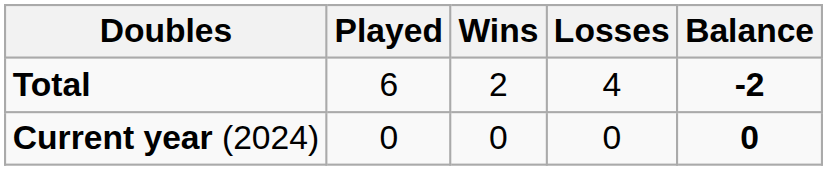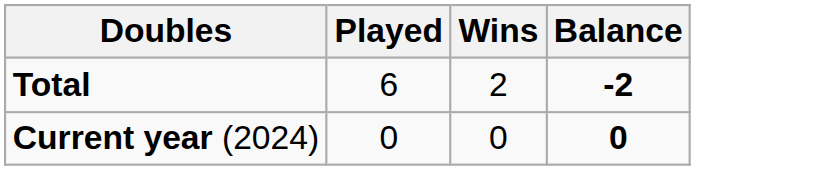- column: Losses | 4 | 0
